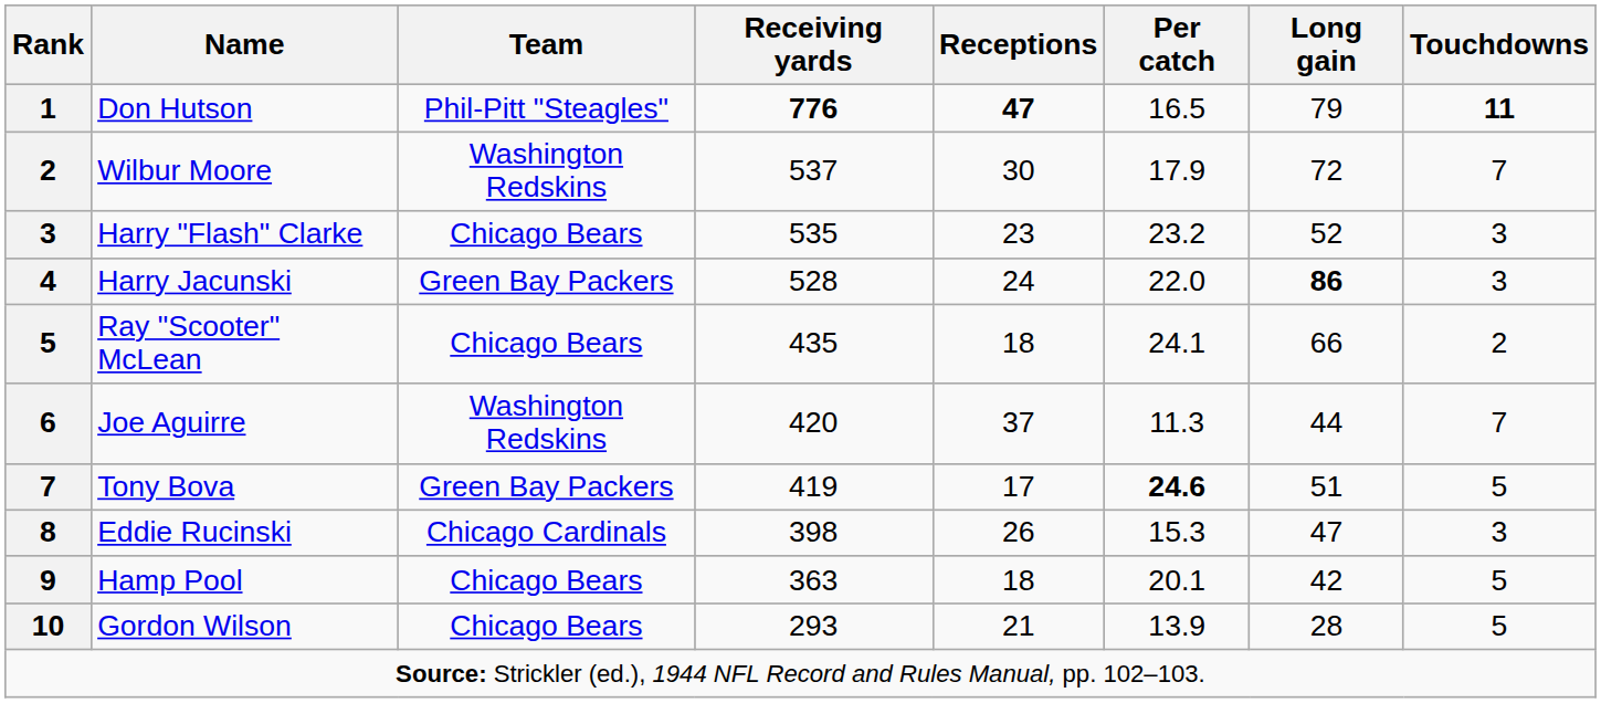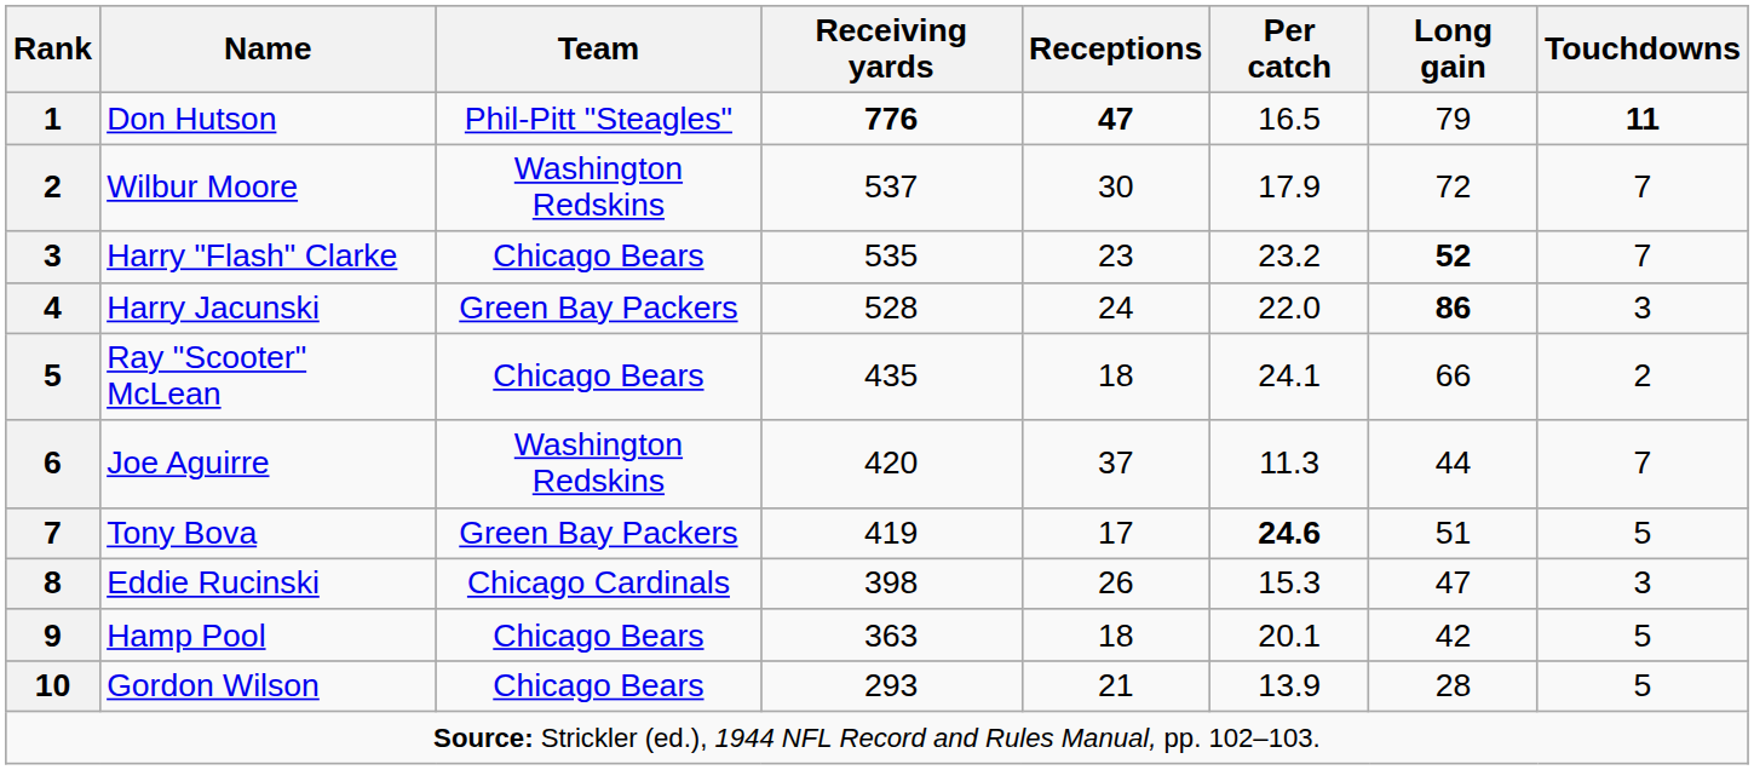Harry "Flash" Clarke | Long gain: normal -> bold
Harry "Flash" Clarke | Touchdowns: 3 -> 7
